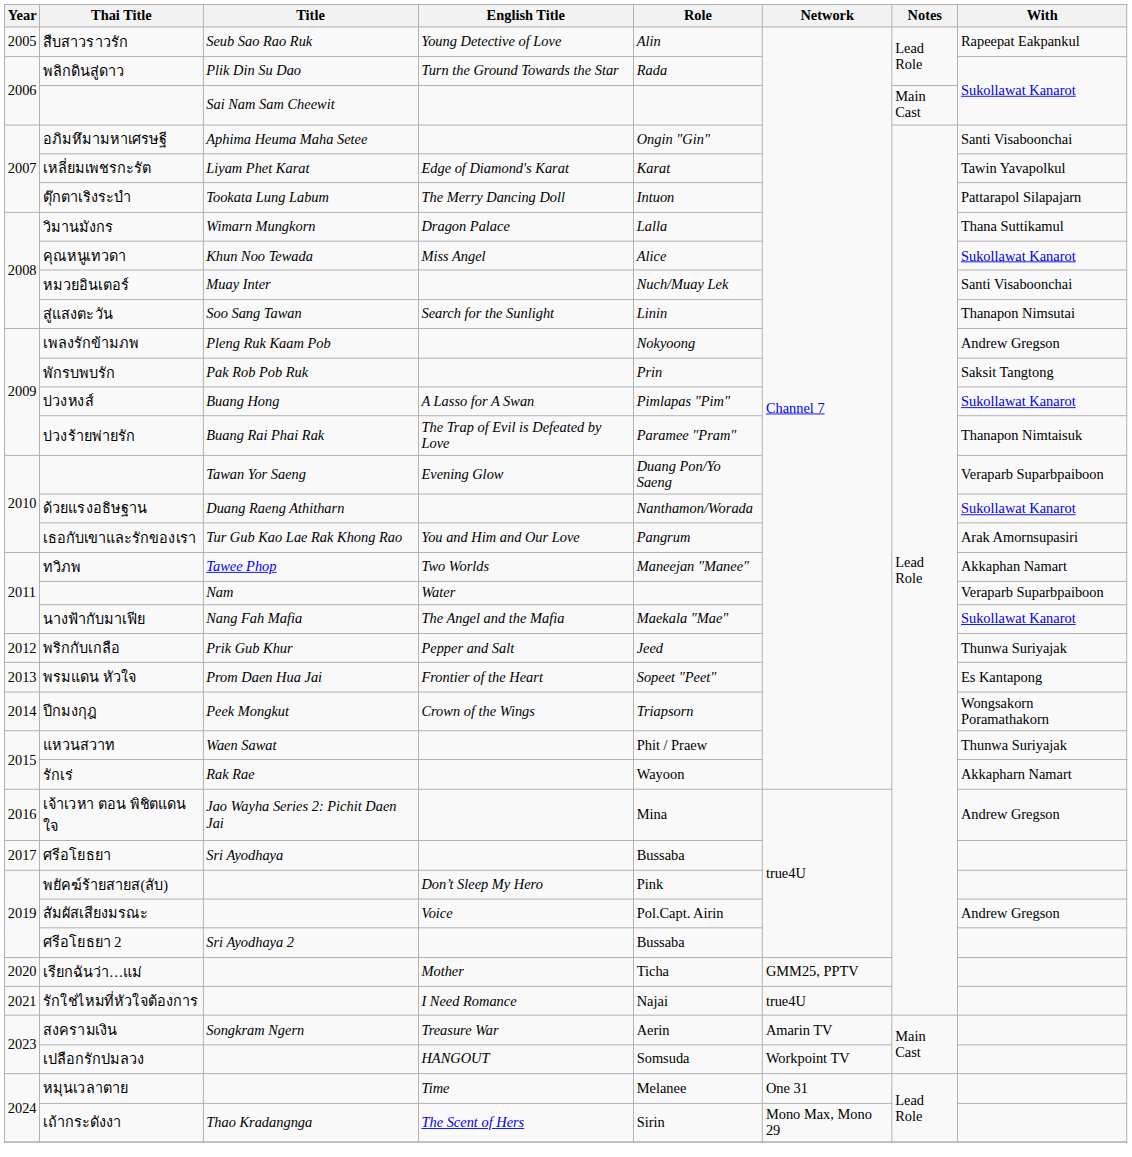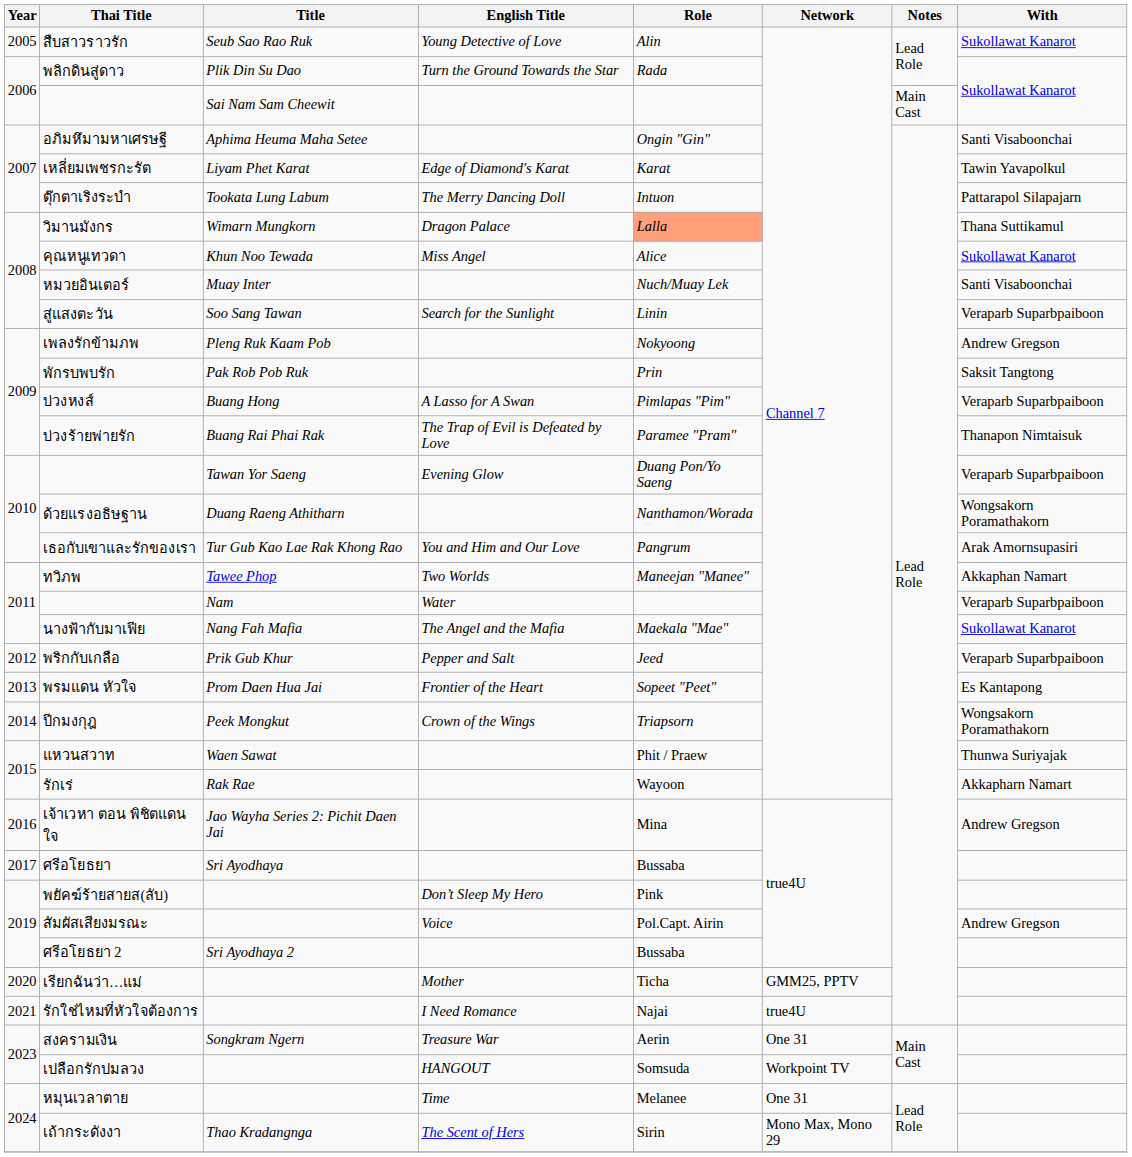สืบสาวราวรัก | With: Rapeepat Eakpankul -> Sukollawat Kanarot
วิมานมังกร | Role: no background -> lightsalmon background
สู่แสงตะวัน | With: Thanapon Nimsutai -> Veraparb Suparbpaiboon
บ่วงหงส์ | With: Sukollawat Kanarot -> Veraparb Suparbpaiboon
ด้วยแรงอธิษฐาน | With: Sukollawat Kanarot -> Wongsakorn Poramathakorn
พริกกับเกลือ | With: Thunwa Suriyajak -> Veraparb Suparbpaiboon
สงครามเงิน | Network: Amarin TV -> One 31
